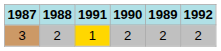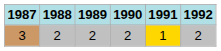columns swapped: 1989 <-> 1991
